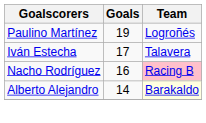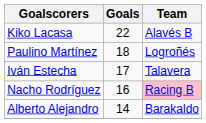+ row: Kiko Lacasa | 22 | Alavés B
Paulino Martínez | Goals: 19 -> 18
Alberto Alejandro | Team: lightyellow background -> no background
